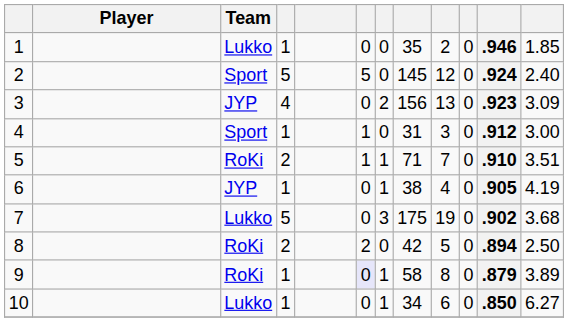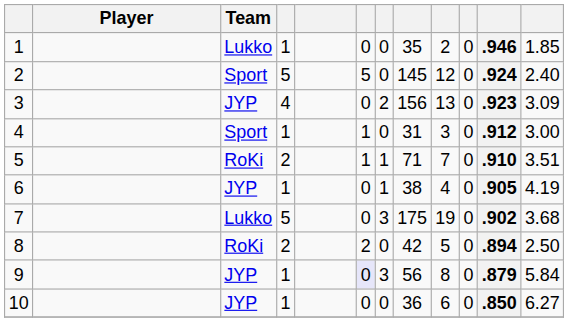9 | Team: RoKi -> JYP
9 | column 7: 1 -> 3
9 | column 8: 58 -> 56
9 | column 12: 3.89 -> 5.84
10 | Team: Lukko -> JYP
10 | column 7: 1 -> 0
10 | column 8: 34 -> 36
